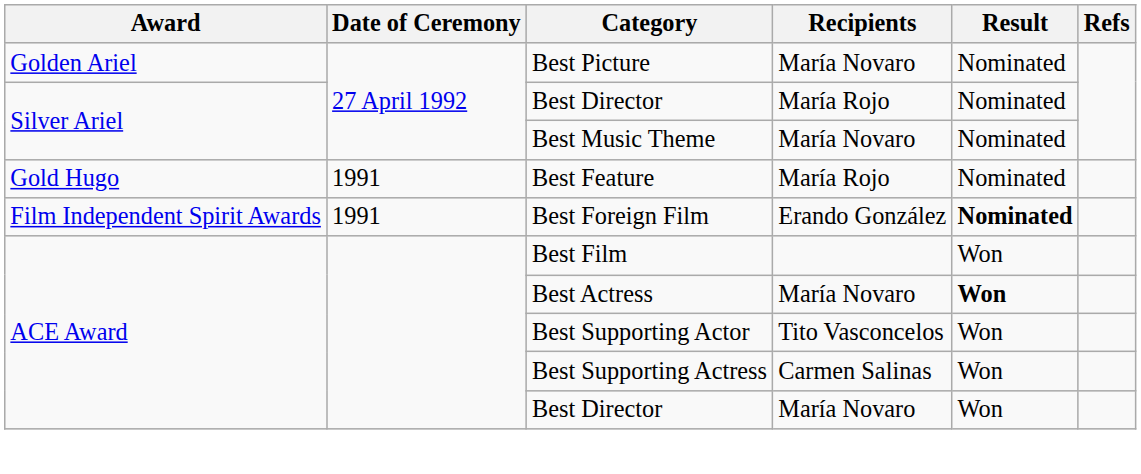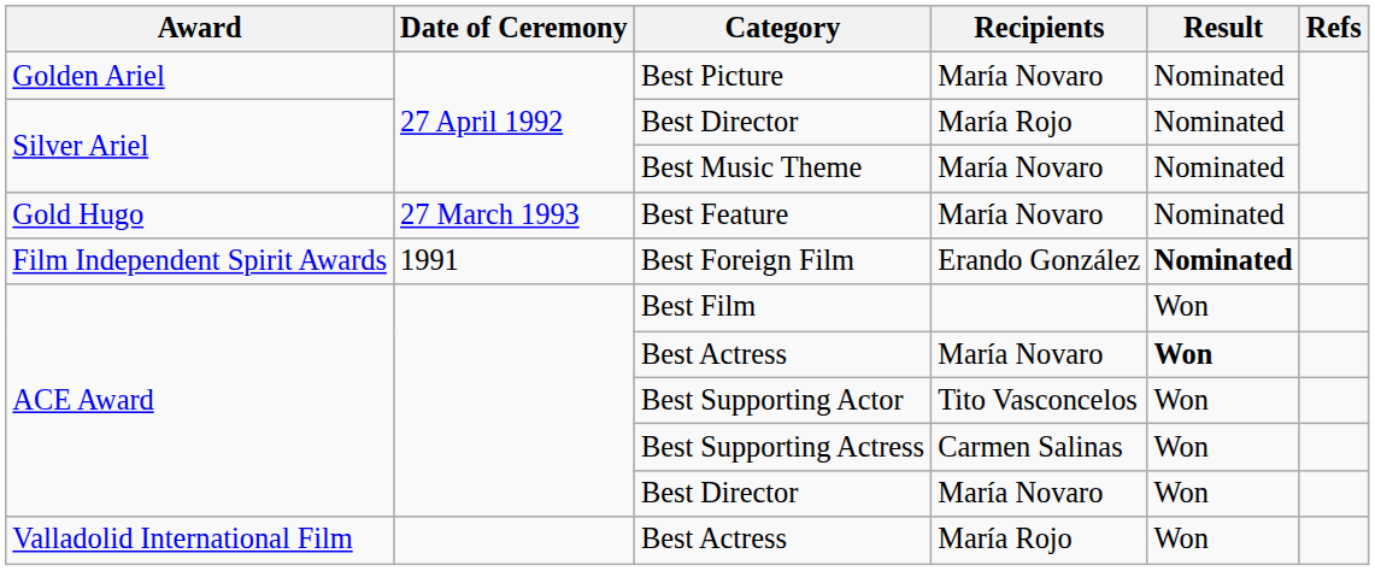Best Feature | Date of Ceremony: 1991 -> 27 March 1993
Best Feature | Recipients: María Rojo -> María Novaro
+ row: Valladolid International Film | Best Actress | María Rojo | Won
